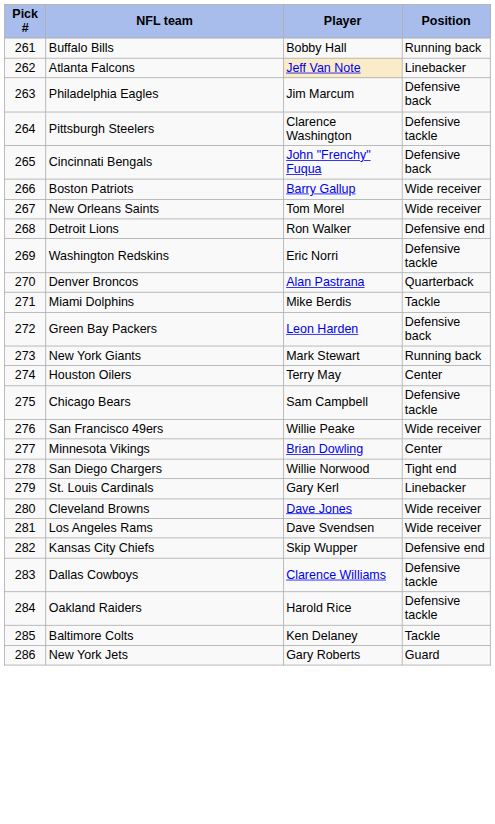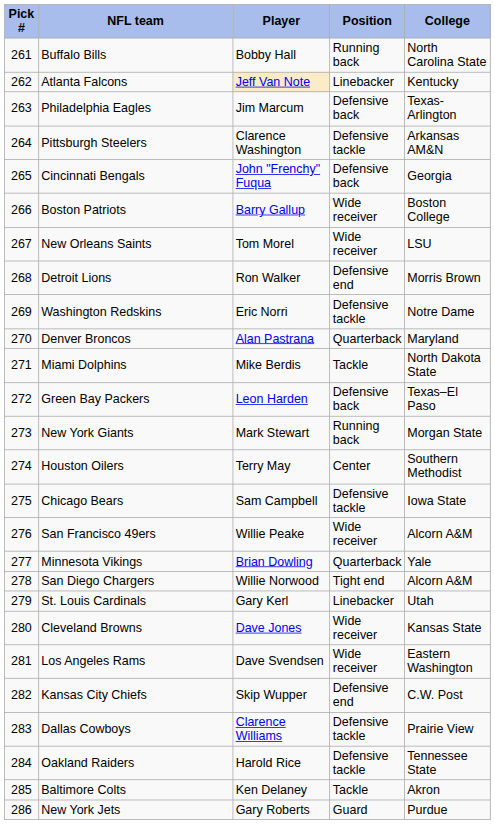+ column: College | North Carolina State | Kentucky | Texas-Arlington | Arkansas AM&N | Georgia | Boston College | LSU | Morris Brown | Notre Dame | Maryland | North Dakota State | Texas–El Paso | Morgan State | Southern Methodist | Iowa State | Alcorn A&M | Yale | Alcorn A&M | Utah | Kansas State | Eastern Washington | C.W. Post | Prairie View | Tennessee State | Akron | Purdue
Minnesota Vikings | Position: Center -> Quarterback
